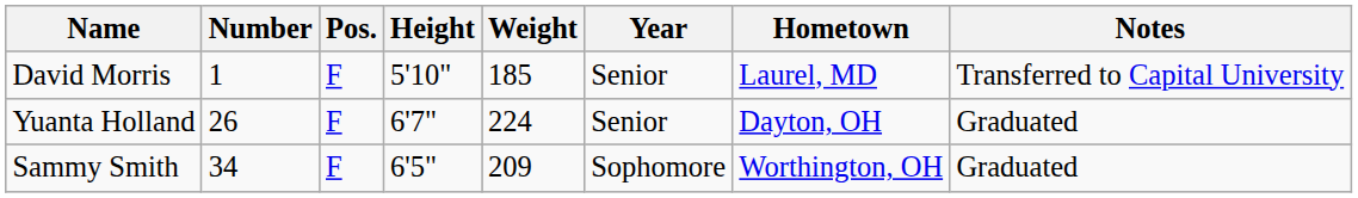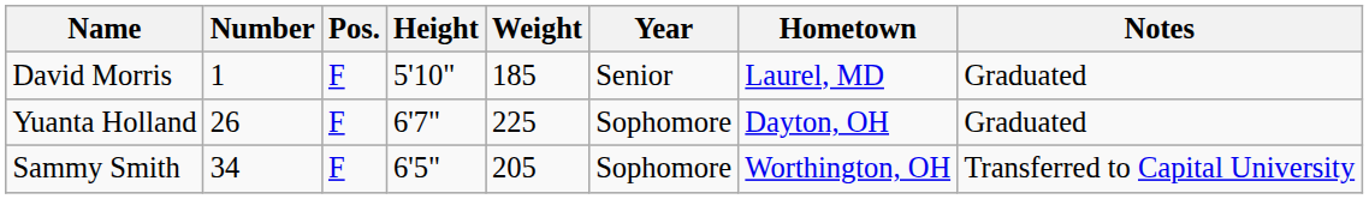David Morris | Notes: Transferred to Capital University -> Graduated
Yuanta Holland | Weight: 224 -> 225
Yuanta Holland | Year: Senior -> Sophomore
Sammy Smith | Weight: 209 -> 205
Sammy Smith | Notes: Graduated -> Transferred to Capital University
